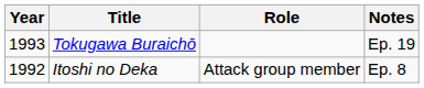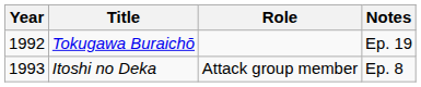Tokugawa Buraichō | Year: 1993 -> 1992
Itoshi no Deka | Year: 1992 -> 1993
